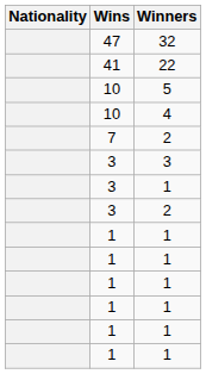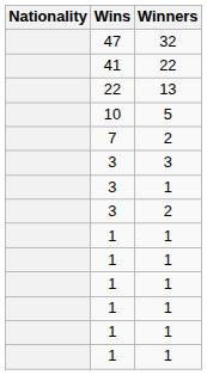+ row: 22 | 13
- row: 10 | 4
